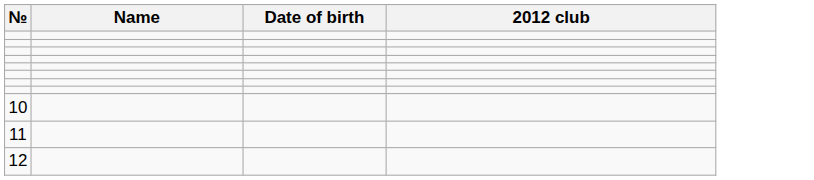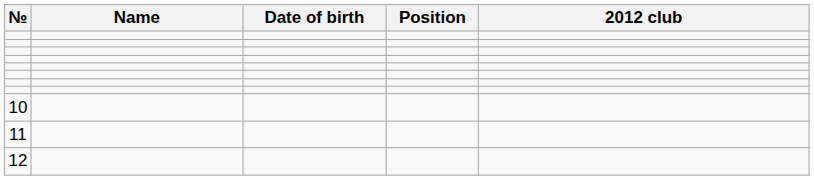+ column: Position
